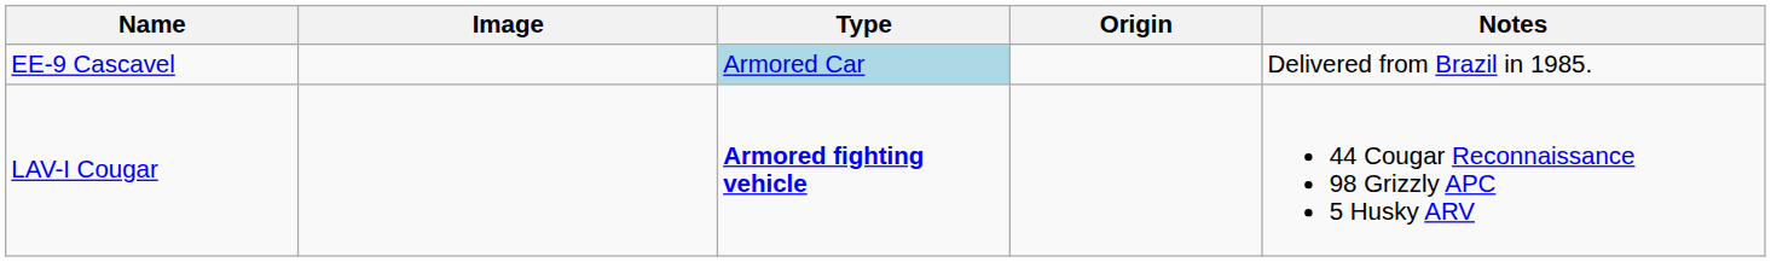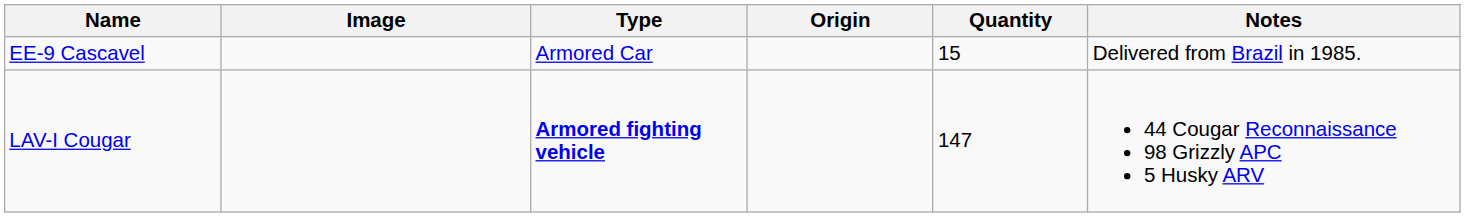+ column: Quantity | 15 | 147
EE-9 Cascavel | Type: lightblue background -> no background
